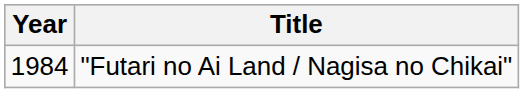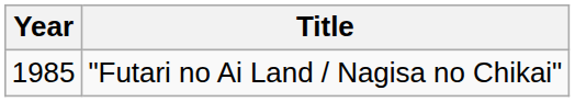"Futari no Ai Land / Nagisa no Chikai" | Year: 1984 -> 1985
